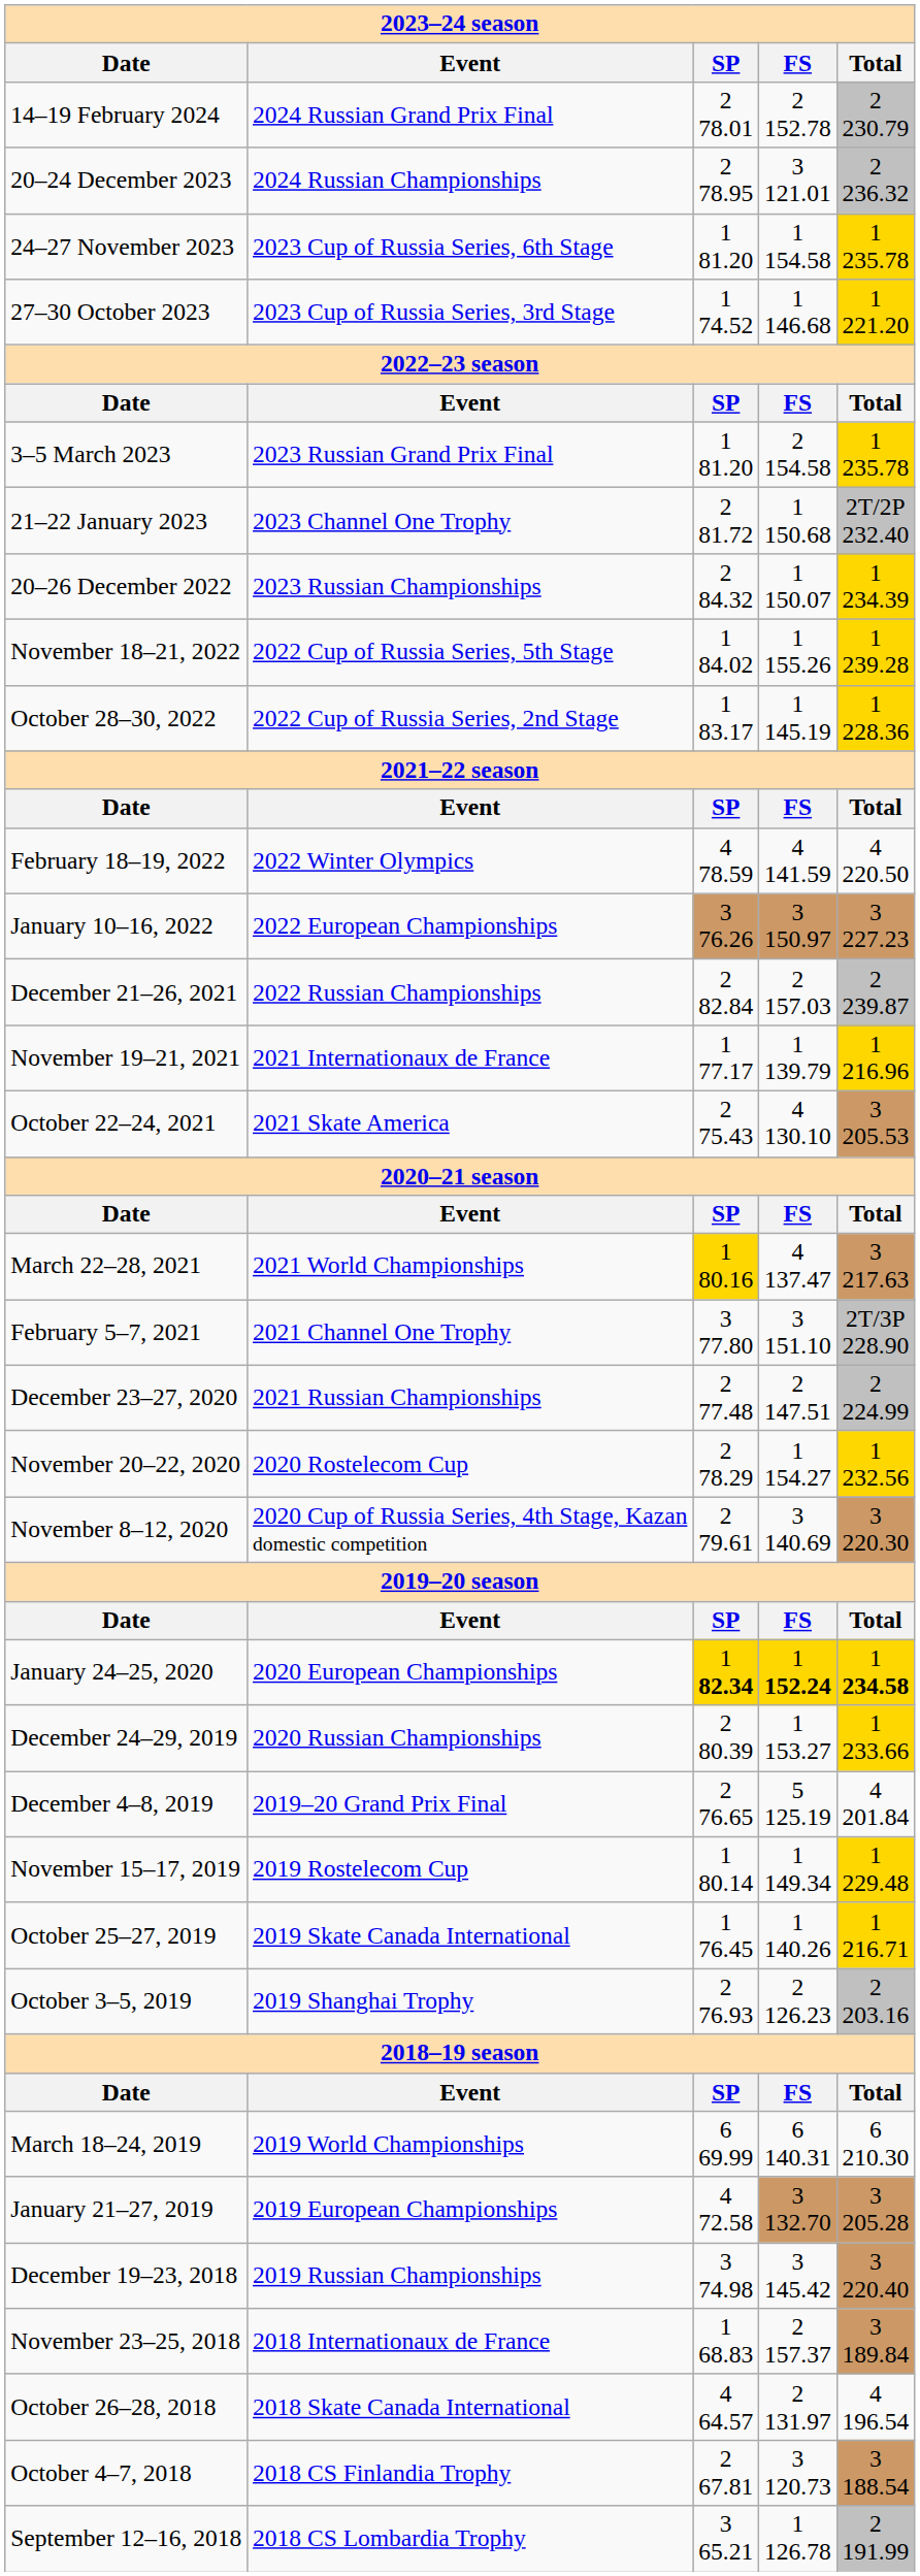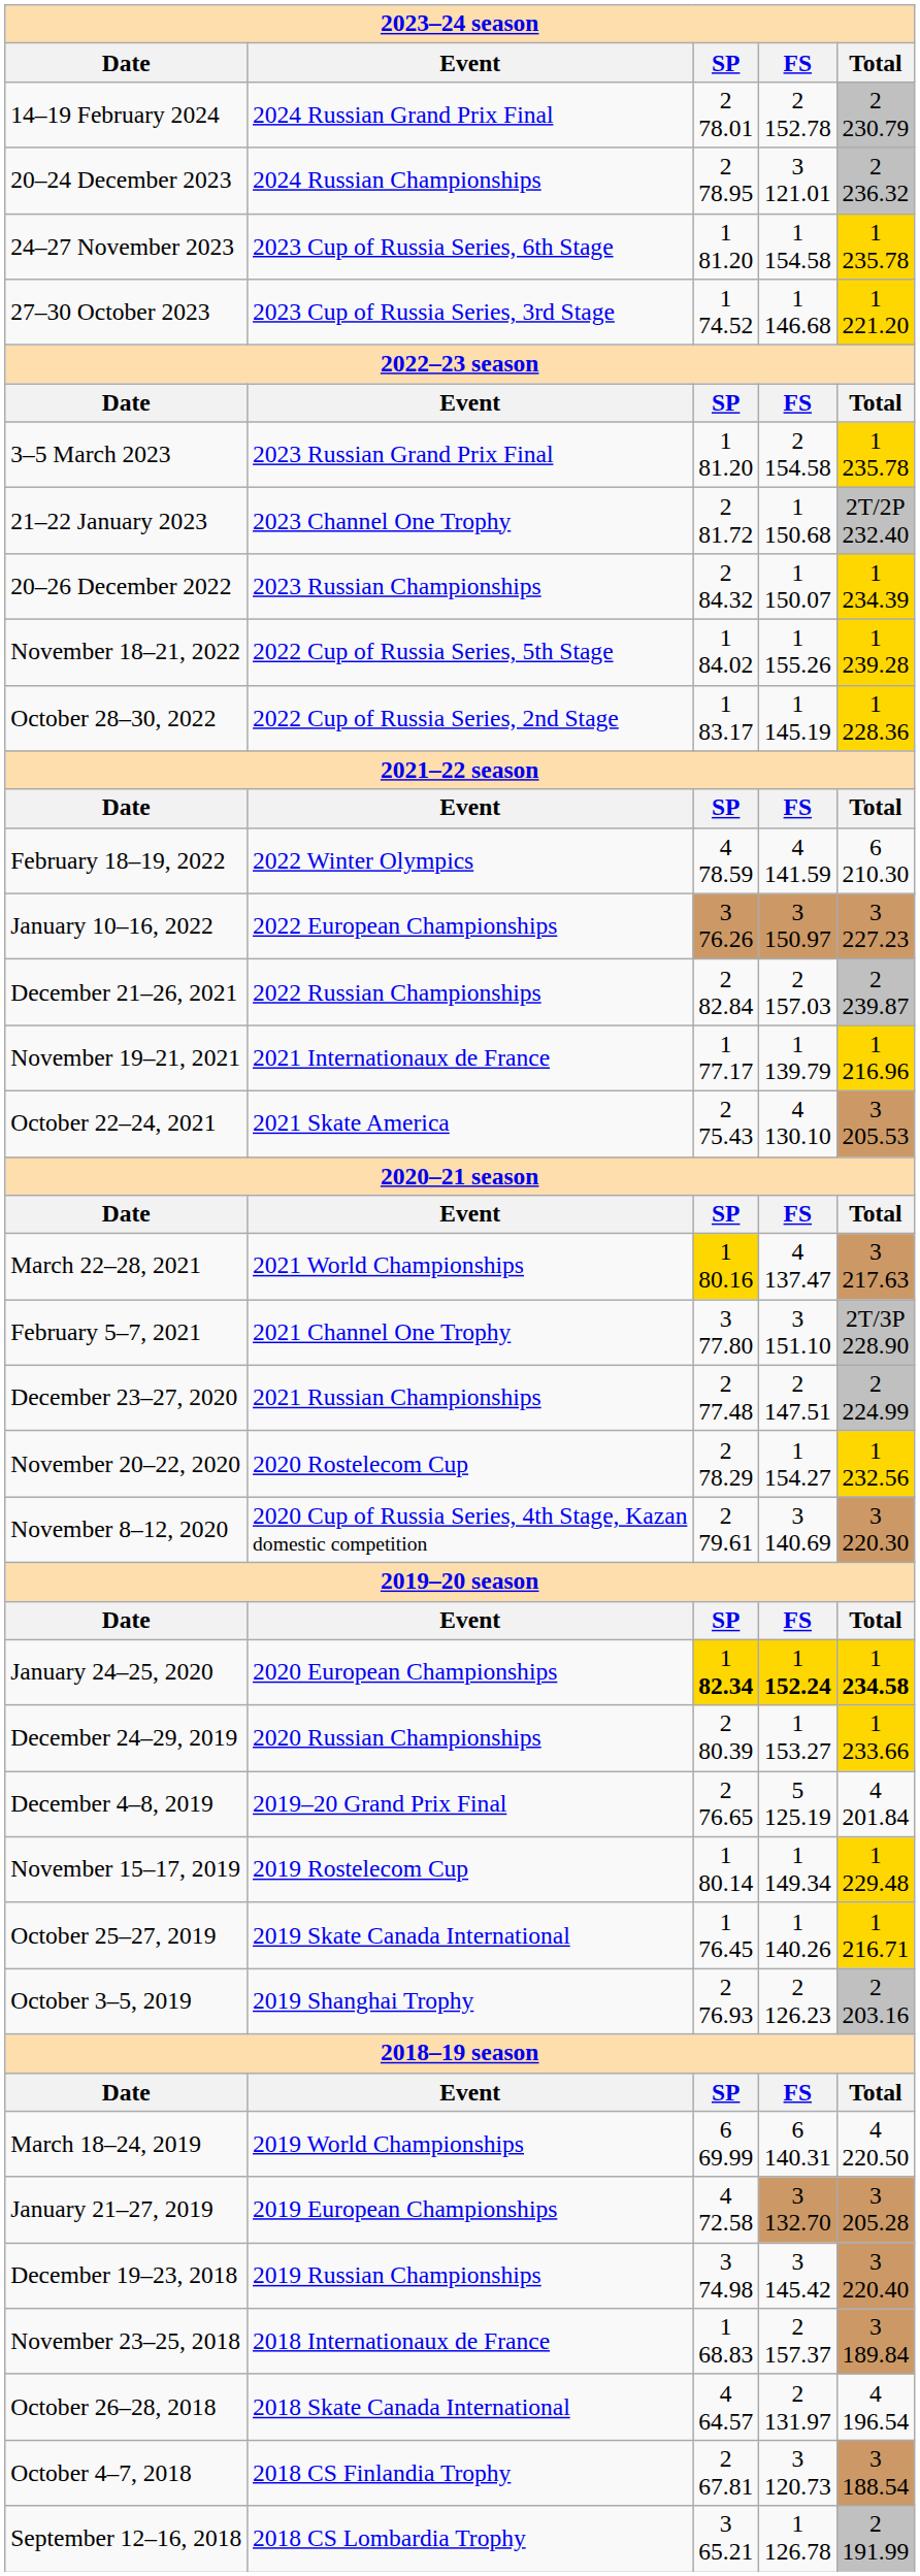February 18–19, 2022 | column 5: 4 220.50 -> 6 210.30
March 18–24, 2019 | column 5: 6 210.30 -> 4 220.50
